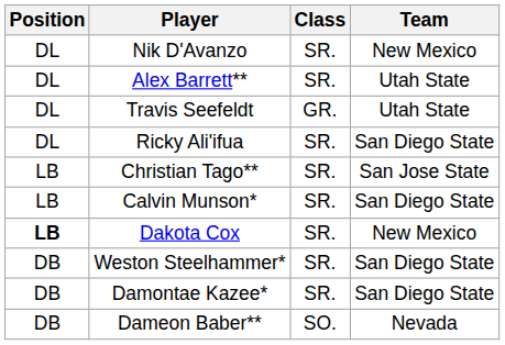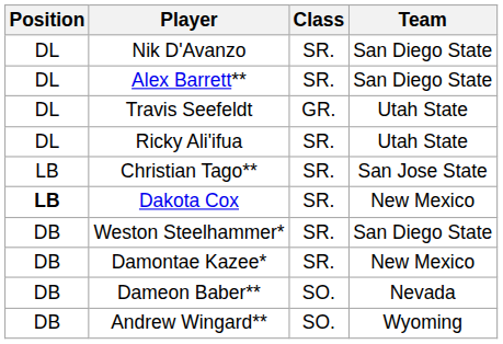Nik D'Avanzo | Team: New Mexico -> San Diego State
Alex Barrett** | Team: Utah State -> San Diego State
Ricky Ali'ifua | Team: San Diego State -> Utah State
- row: LB | Calvin Munson* | SR. | San Diego State
Damontae Kazee* | Team: San Diego State -> New Mexico
+ row: DB | Andrew Wingard** | SO. | Wyoming
